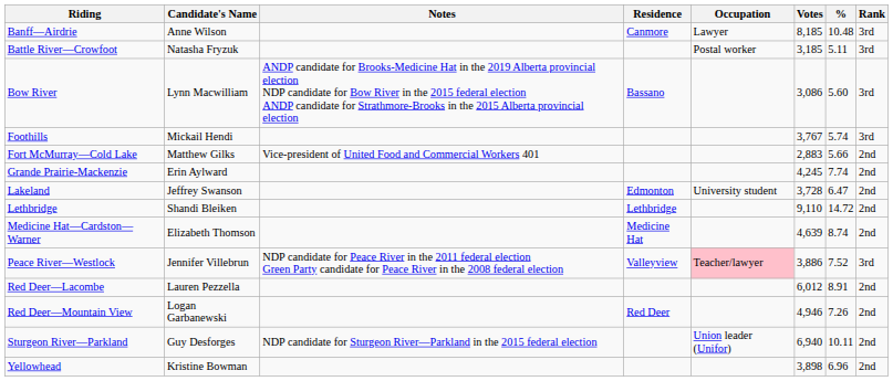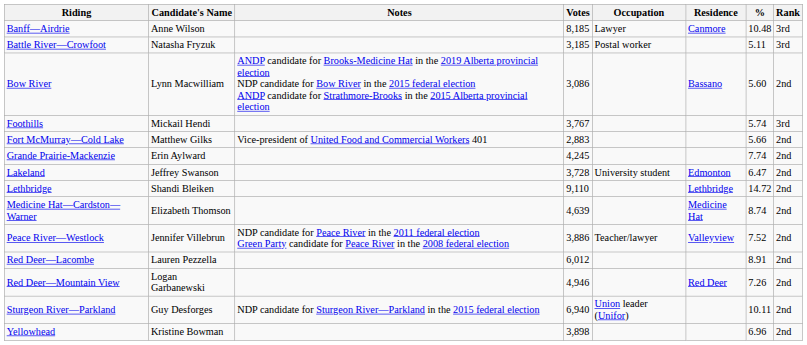columns swapped: Residence <-> Votes
Bow River | Rank: 3rd -> 2nd
Peace River—Westlock | Occupation: pink background -> no background
Peace River—Westlock | Rank: 3rd -> 2nd
